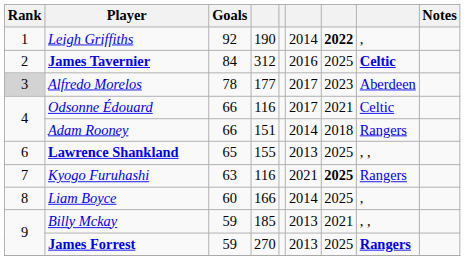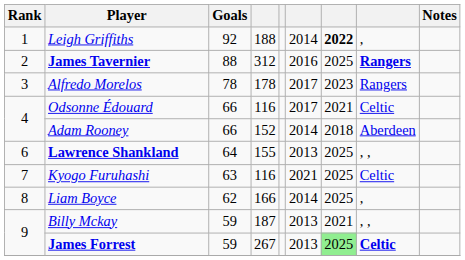Leigh Griffiths | column 4: 190 -> 188
James Tavernier | Goals: 84 -> 88
James Tavernier | column 8: Celtic -> Rangers
Alfredo Morelos | Rank: lightgrey background -> no background
Alfredo Morelos | column 4: 177 -> 178
Alfredo Morelos | column 8: Aberdeen -> Rangers
Adam Rooney | column 4: 151 -> 152
Adam Rooney | column 8: Rangers -> Aberdeen
Lawrence Shankland | Goals: 65 -> 64
Kyogo Furuhashi | column 7: bold -> normal
Kyogo Furuhashi | column 8: Rangers -> Celtic
Liam Boyce | Goals: 60 -> 62
Billy Mckay | column 4: 185 -> 187
James Forrest | column 4: 270 -> 267
James Forrest | column 7: no background -> lightgreen background
James Forrest | column 8: Rangers -> Celtic
